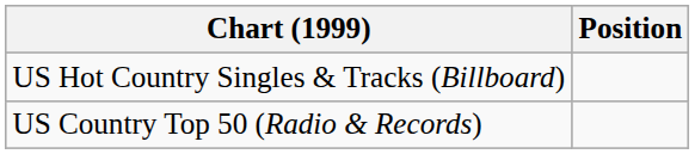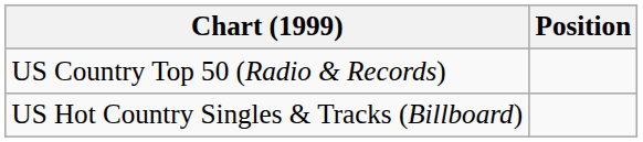rows swapped: US Hot Country Singles & Tracks (Billboard) <-> US Country Top 50 (Radio & Records)
